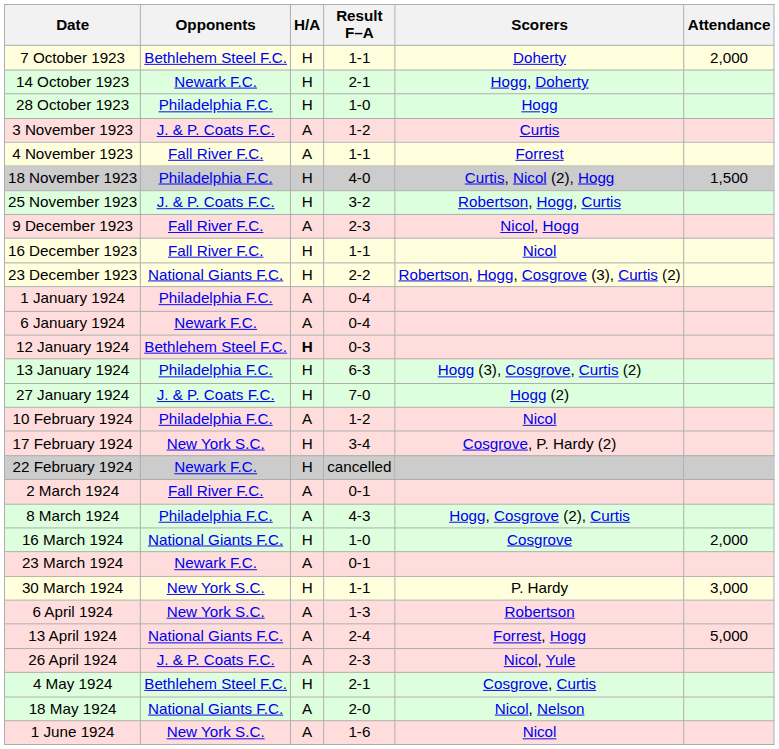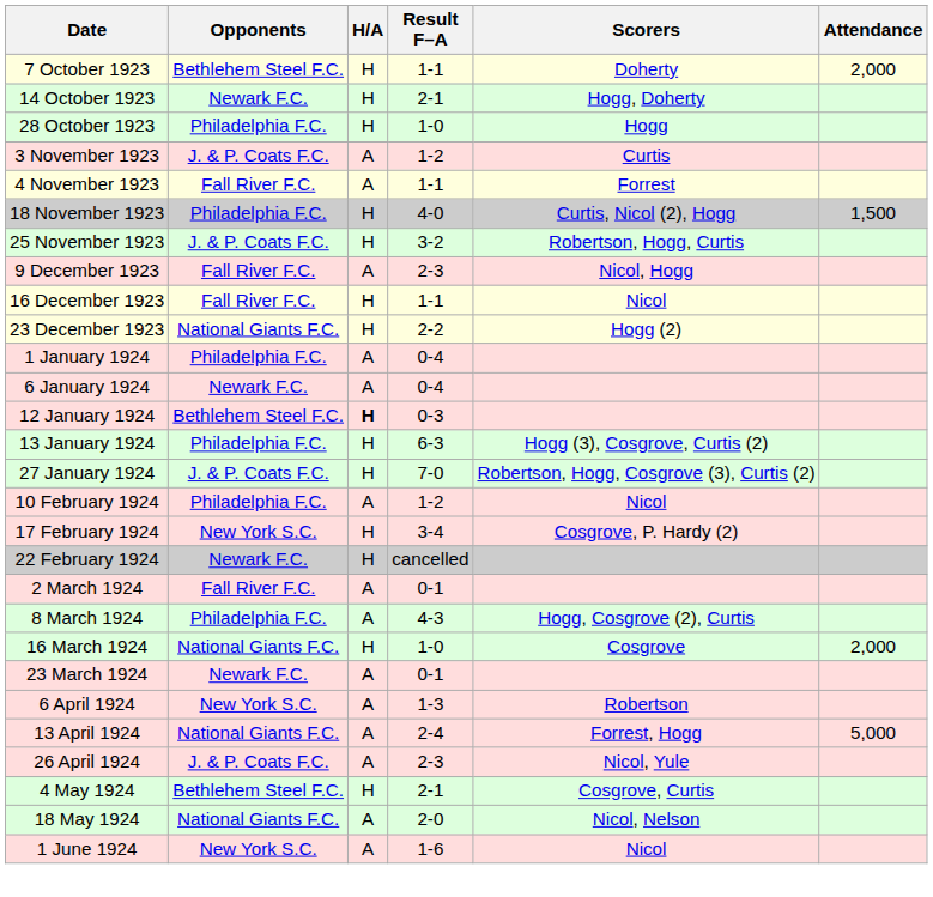23 December 1923 | Scorers: Robertson, Hogg, Cosgrove (3), Curtis (2) -> Hogg (2)
27 January 1924 | Scorers: Hogg (2) -> Robertson, Hogg, Cosgrove (3), Curtis (2)
- row: 30 March 1924 | New York S.C. | H | 1-1 | P. Hardy | 3,000
